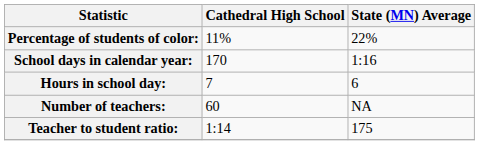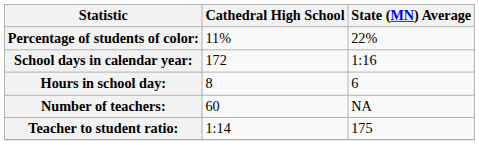School days in calendar year: | Cathedral High School: 170 -> 172
Hours in school day: | Cathedral High School: 7 -> 8
